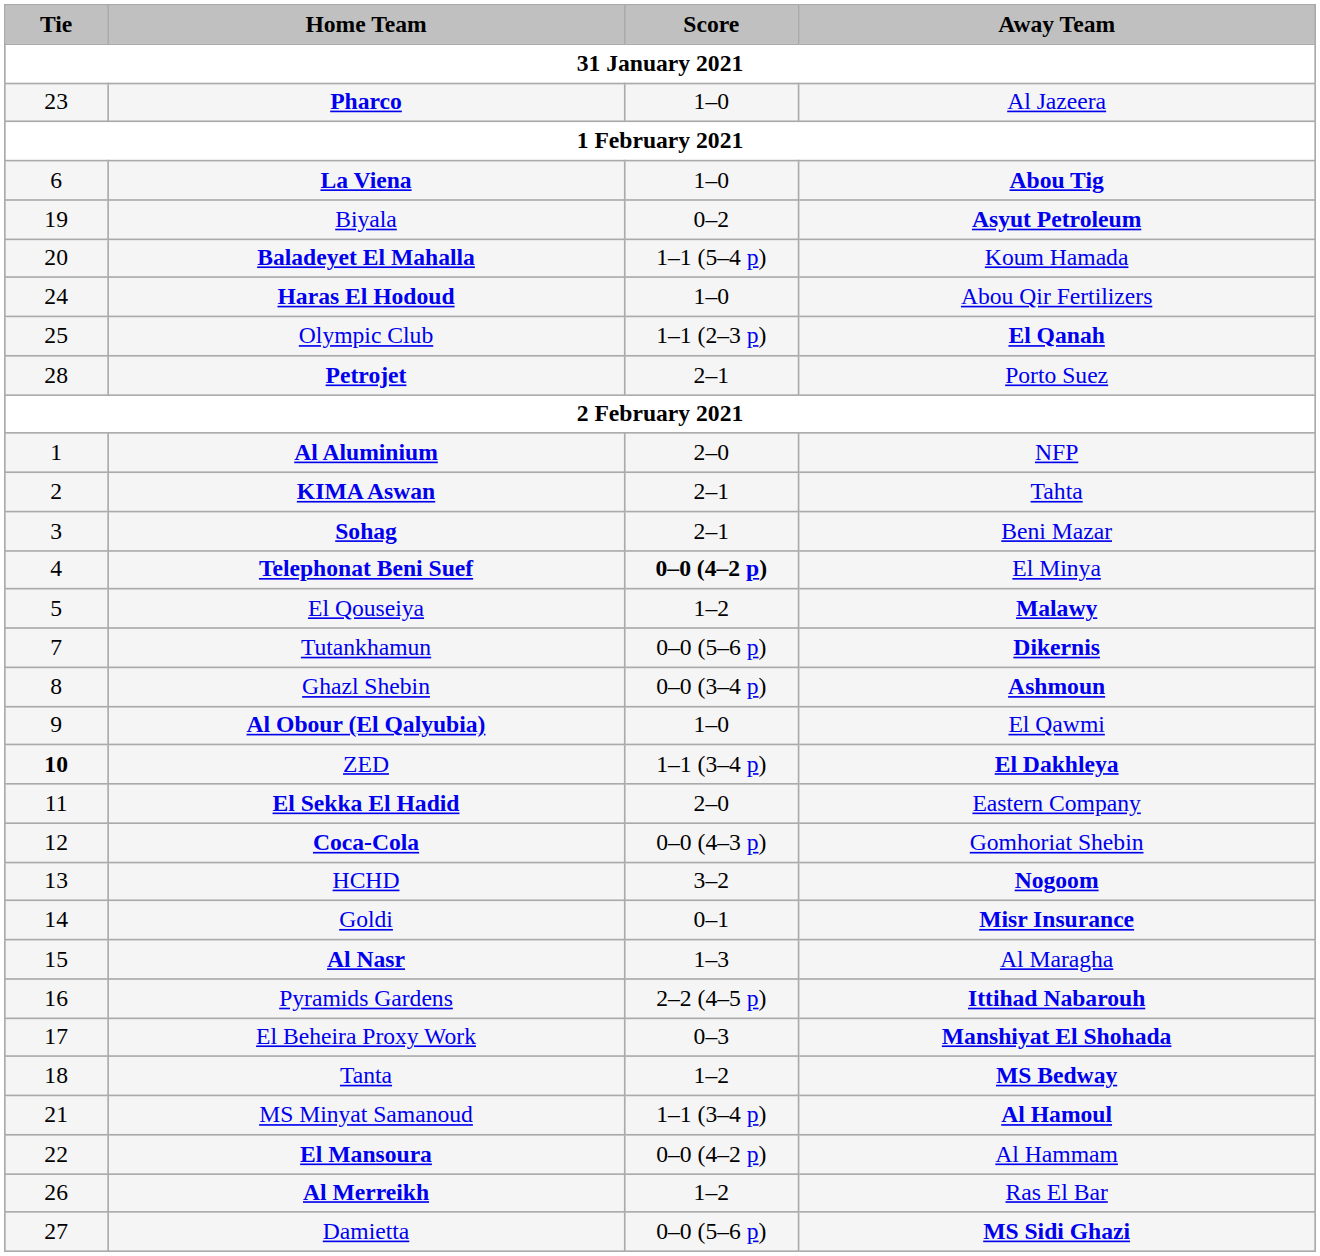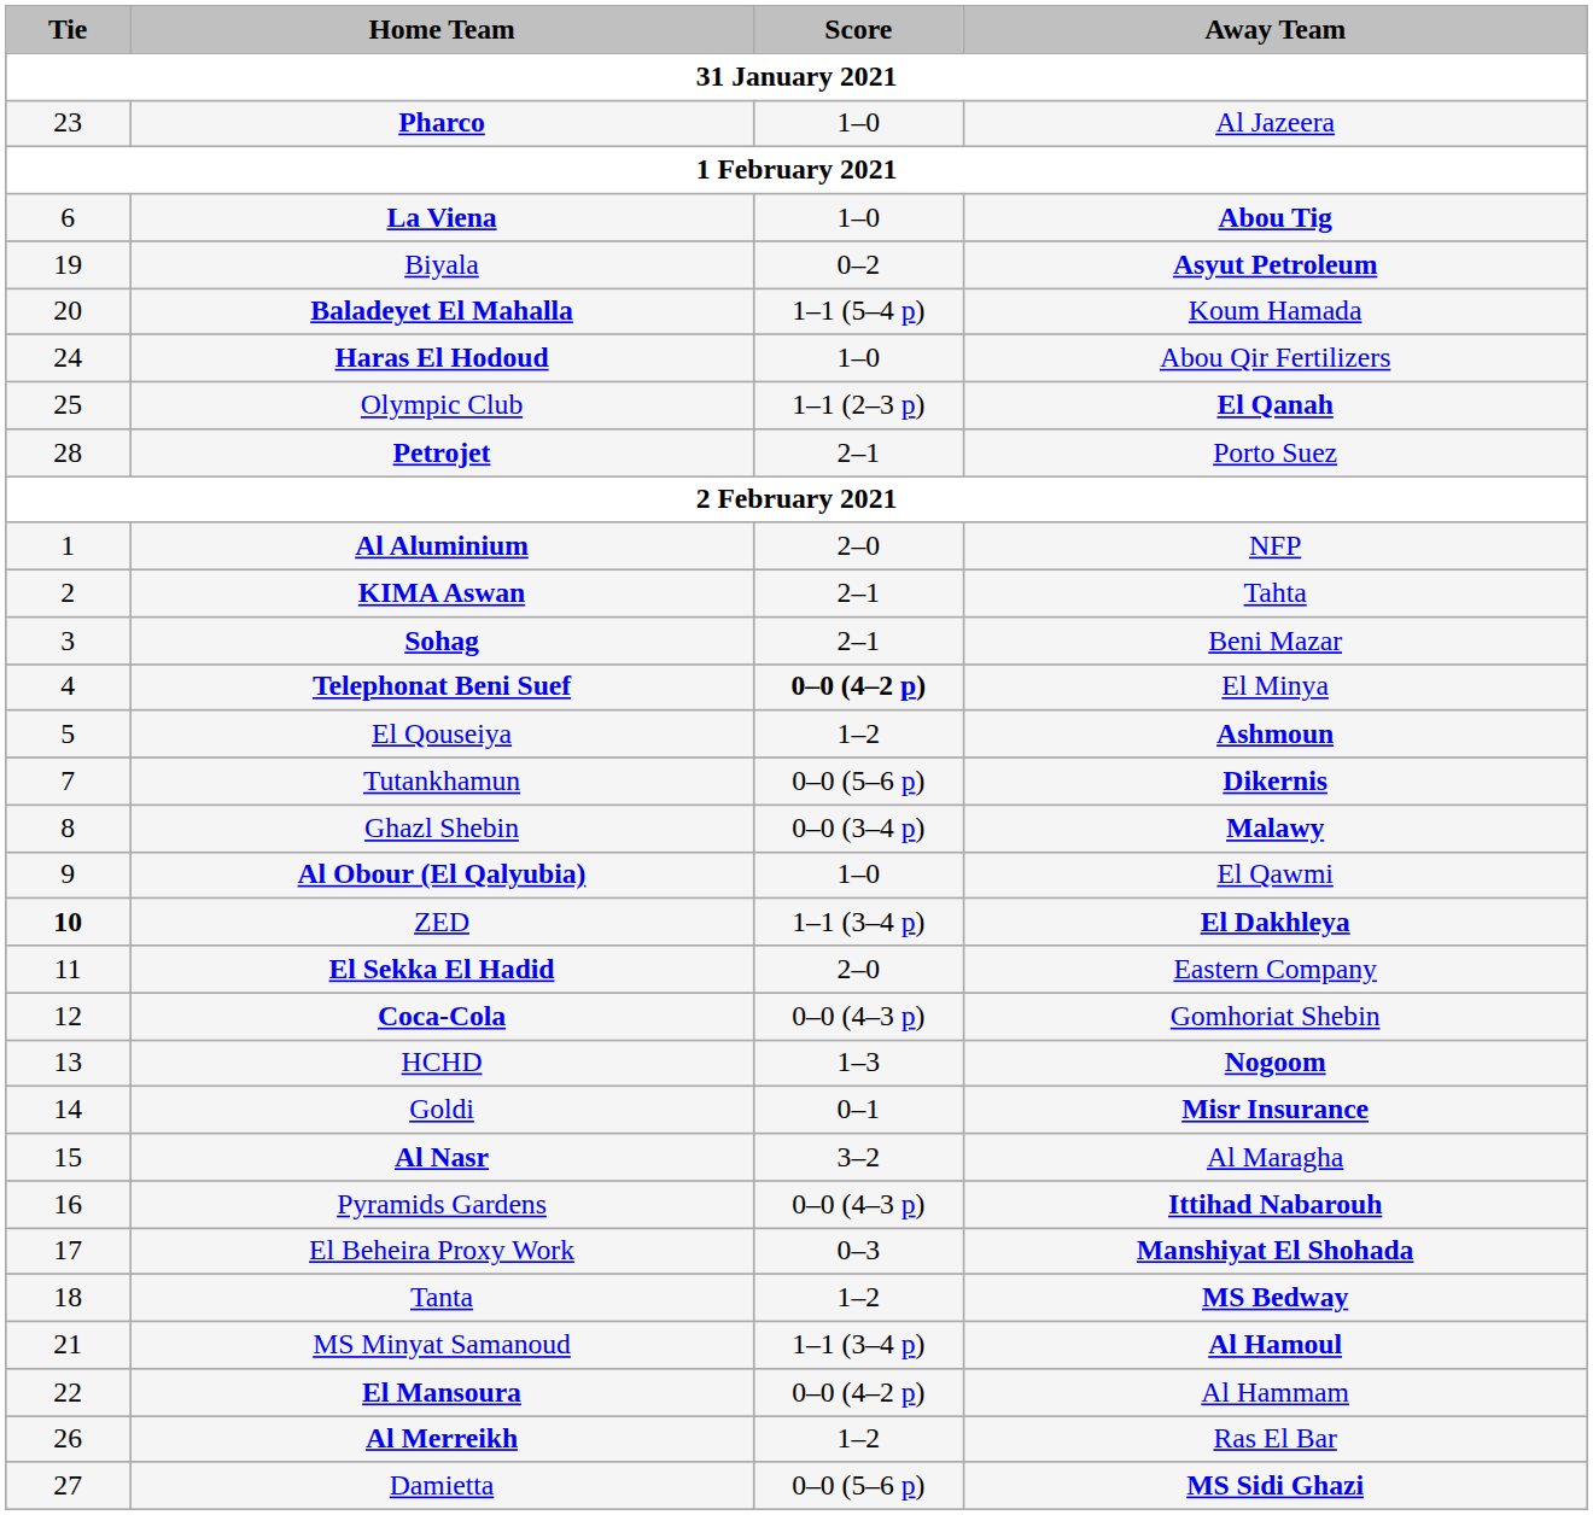El Qouseiya | Away Team: Malawy -> Ashmoun
Ghazl Shebin | Away Team: Ashmoun -> Malawy
HCHD | Score: 3–2 -> 1–3
Al Nasr | Score: 1–3 -> 3–2
Pyramids Gardens | Score: 2–2 (4–5 p) -> 0–0 (4–3 p)
